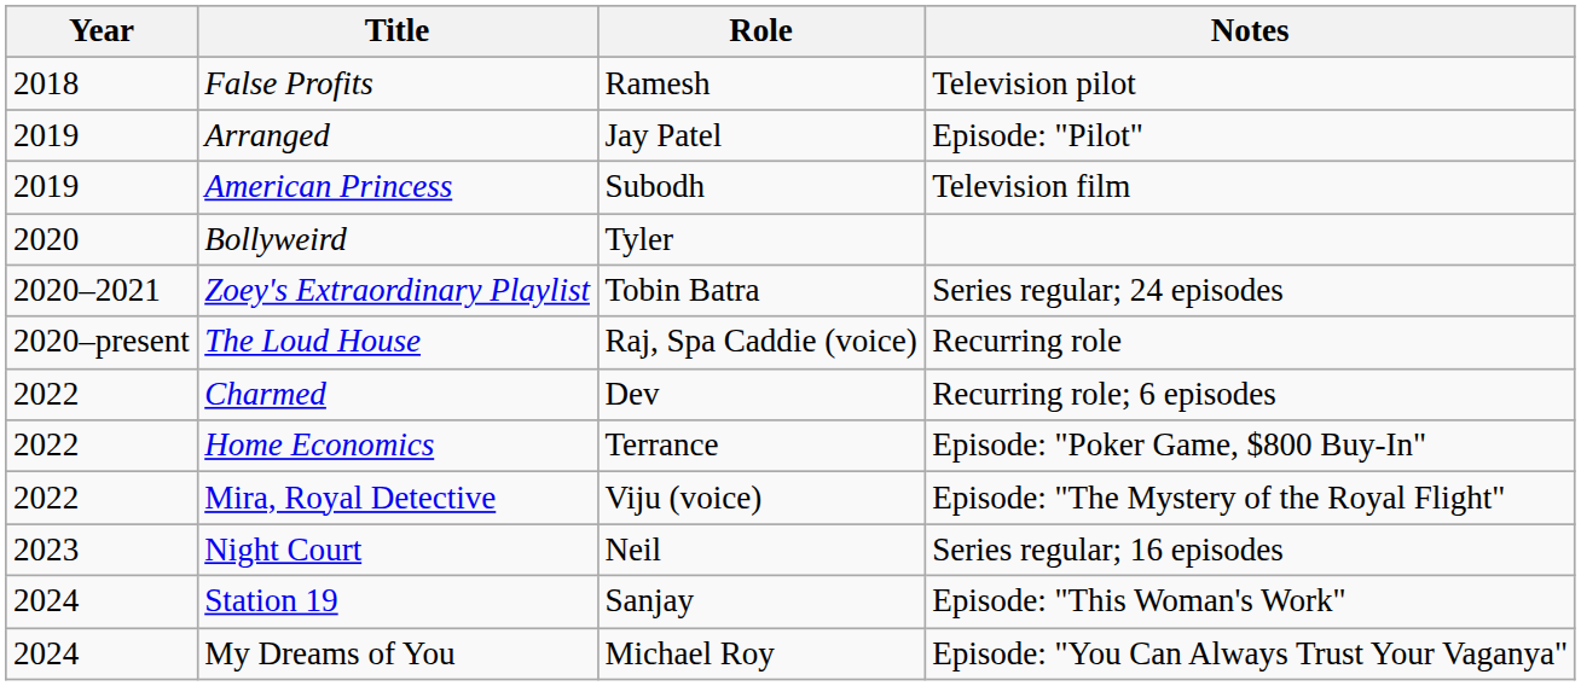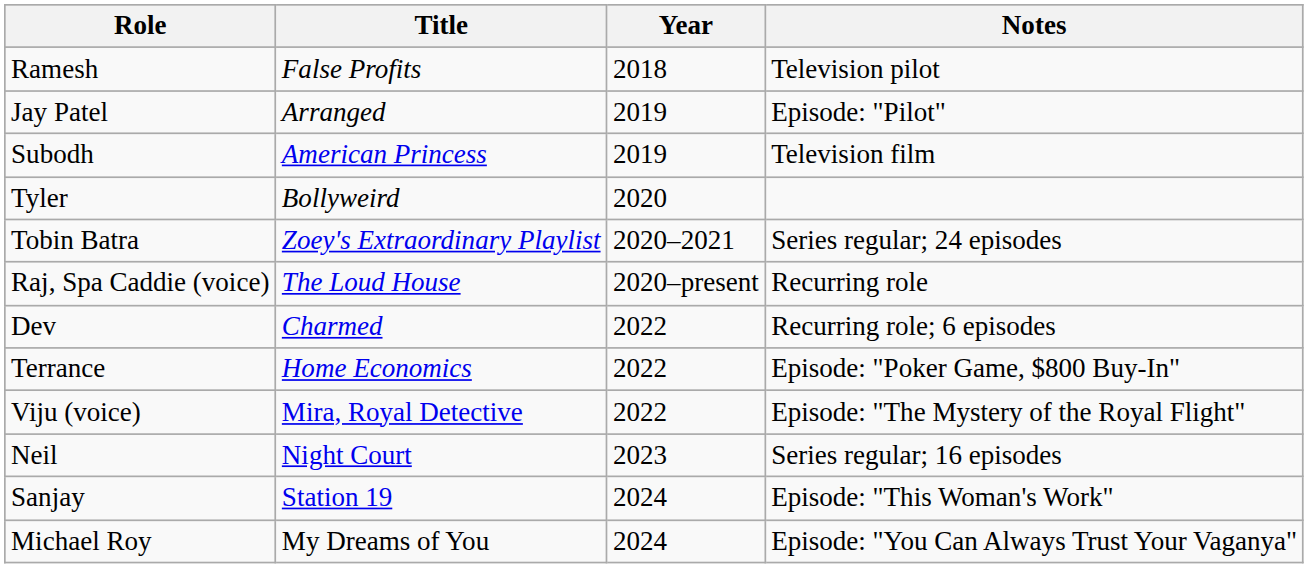columns swapped: Year <-> Role
